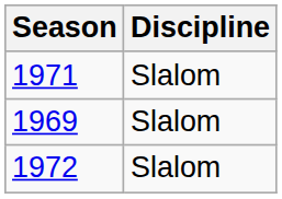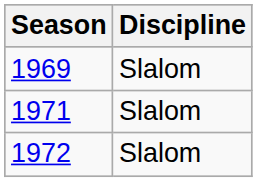rows swapped: 1969 <-> 1971
